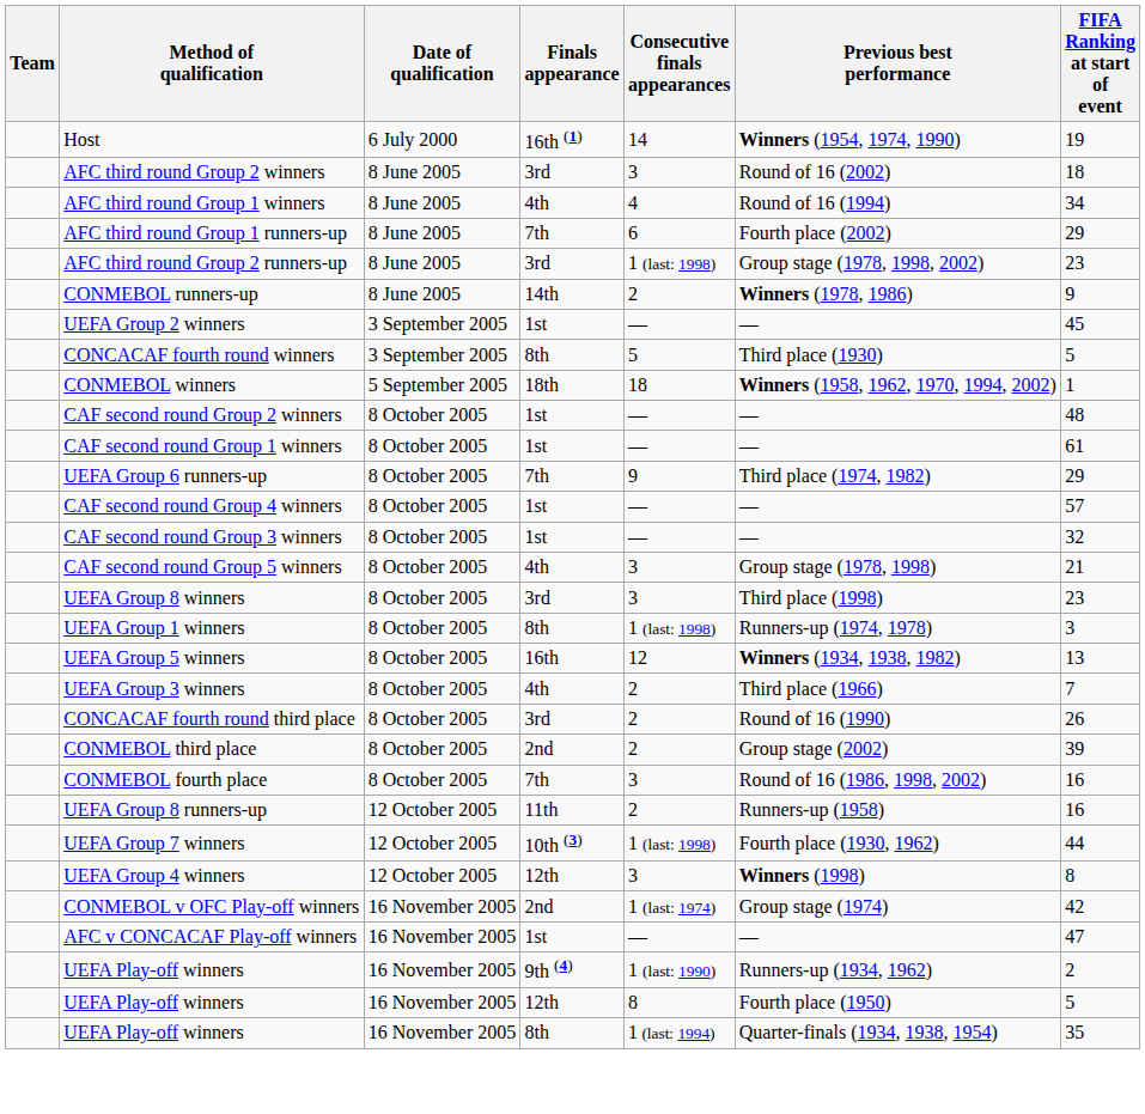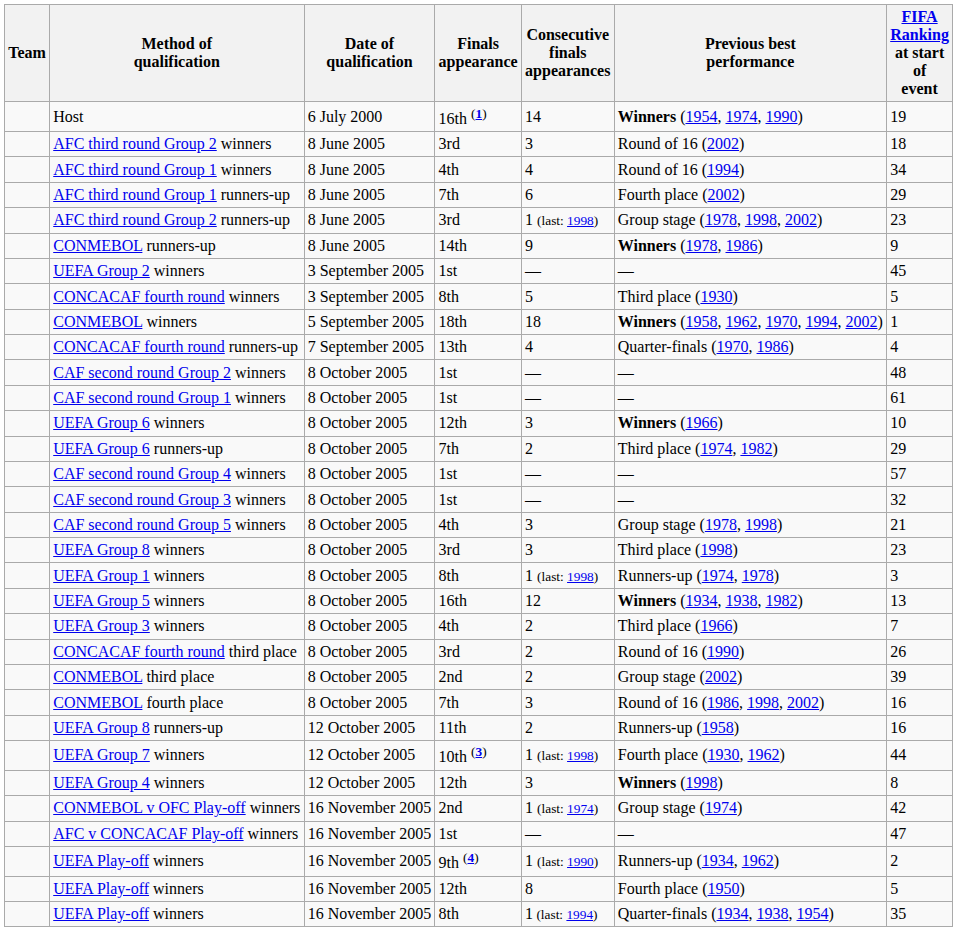CONMEBOL runners-up | Consecutive finals appearances: 2 -> 9
+ row: CONCACAF fourth round runners-up | 7 September 2005 | 13th | 4 | Quarter-finals (1970, 1986) | 4
+ row: UEFA Group 6 winners | 8 October 2005 | 12th | 3 | Winners (1966) | 10
UEFA Group 6 runners-up | Consecutive finals appearances: 9 -> 2
